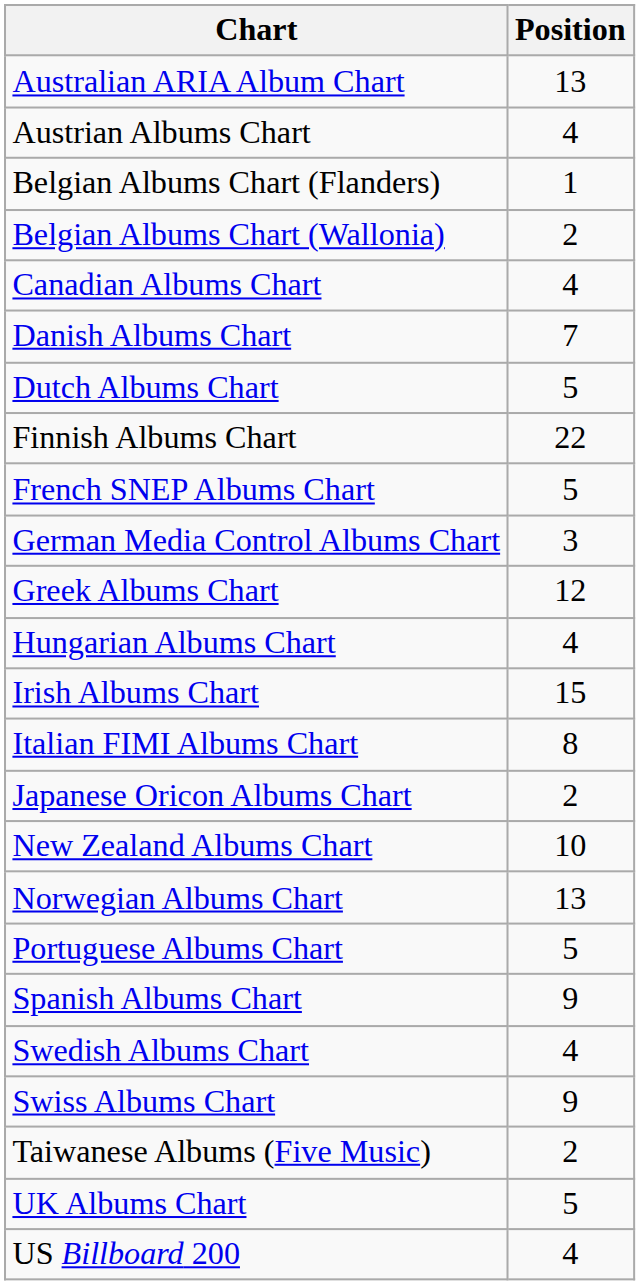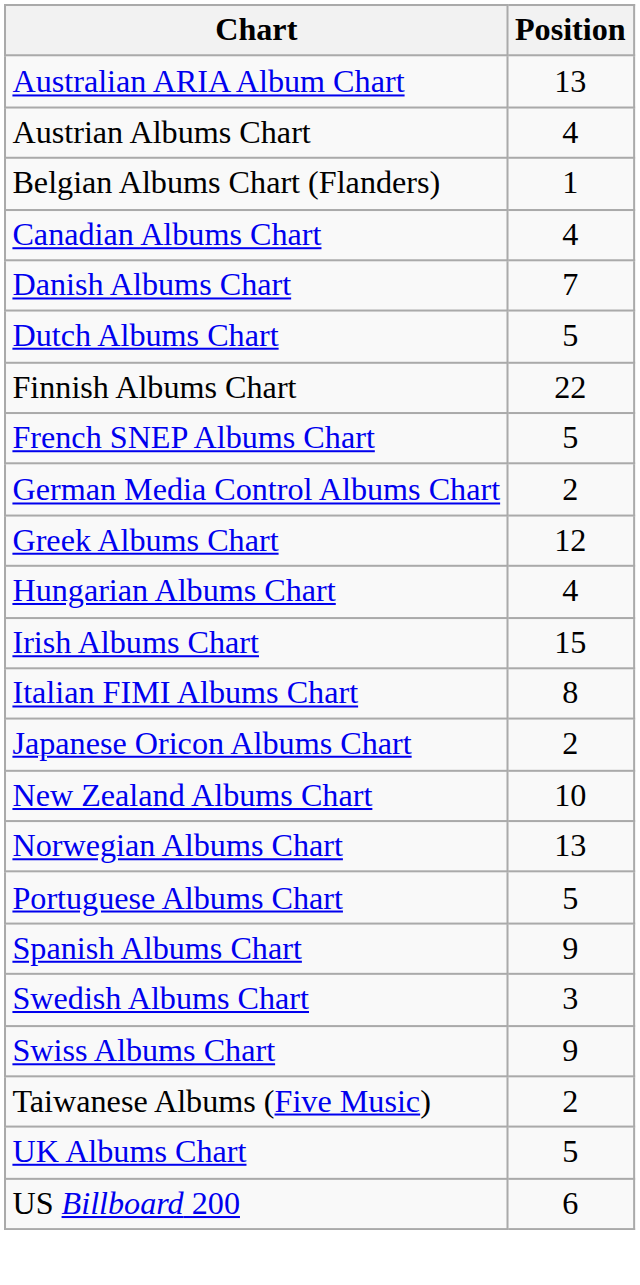- row: Belgian Albums Chart (Wallonia) | 2
German Media Control Albums Chart | Position: 3 -> 2
Swedish Albums Chart | Position: 4 -> 3
US Billboard 200 | Position: 4 -> 6
